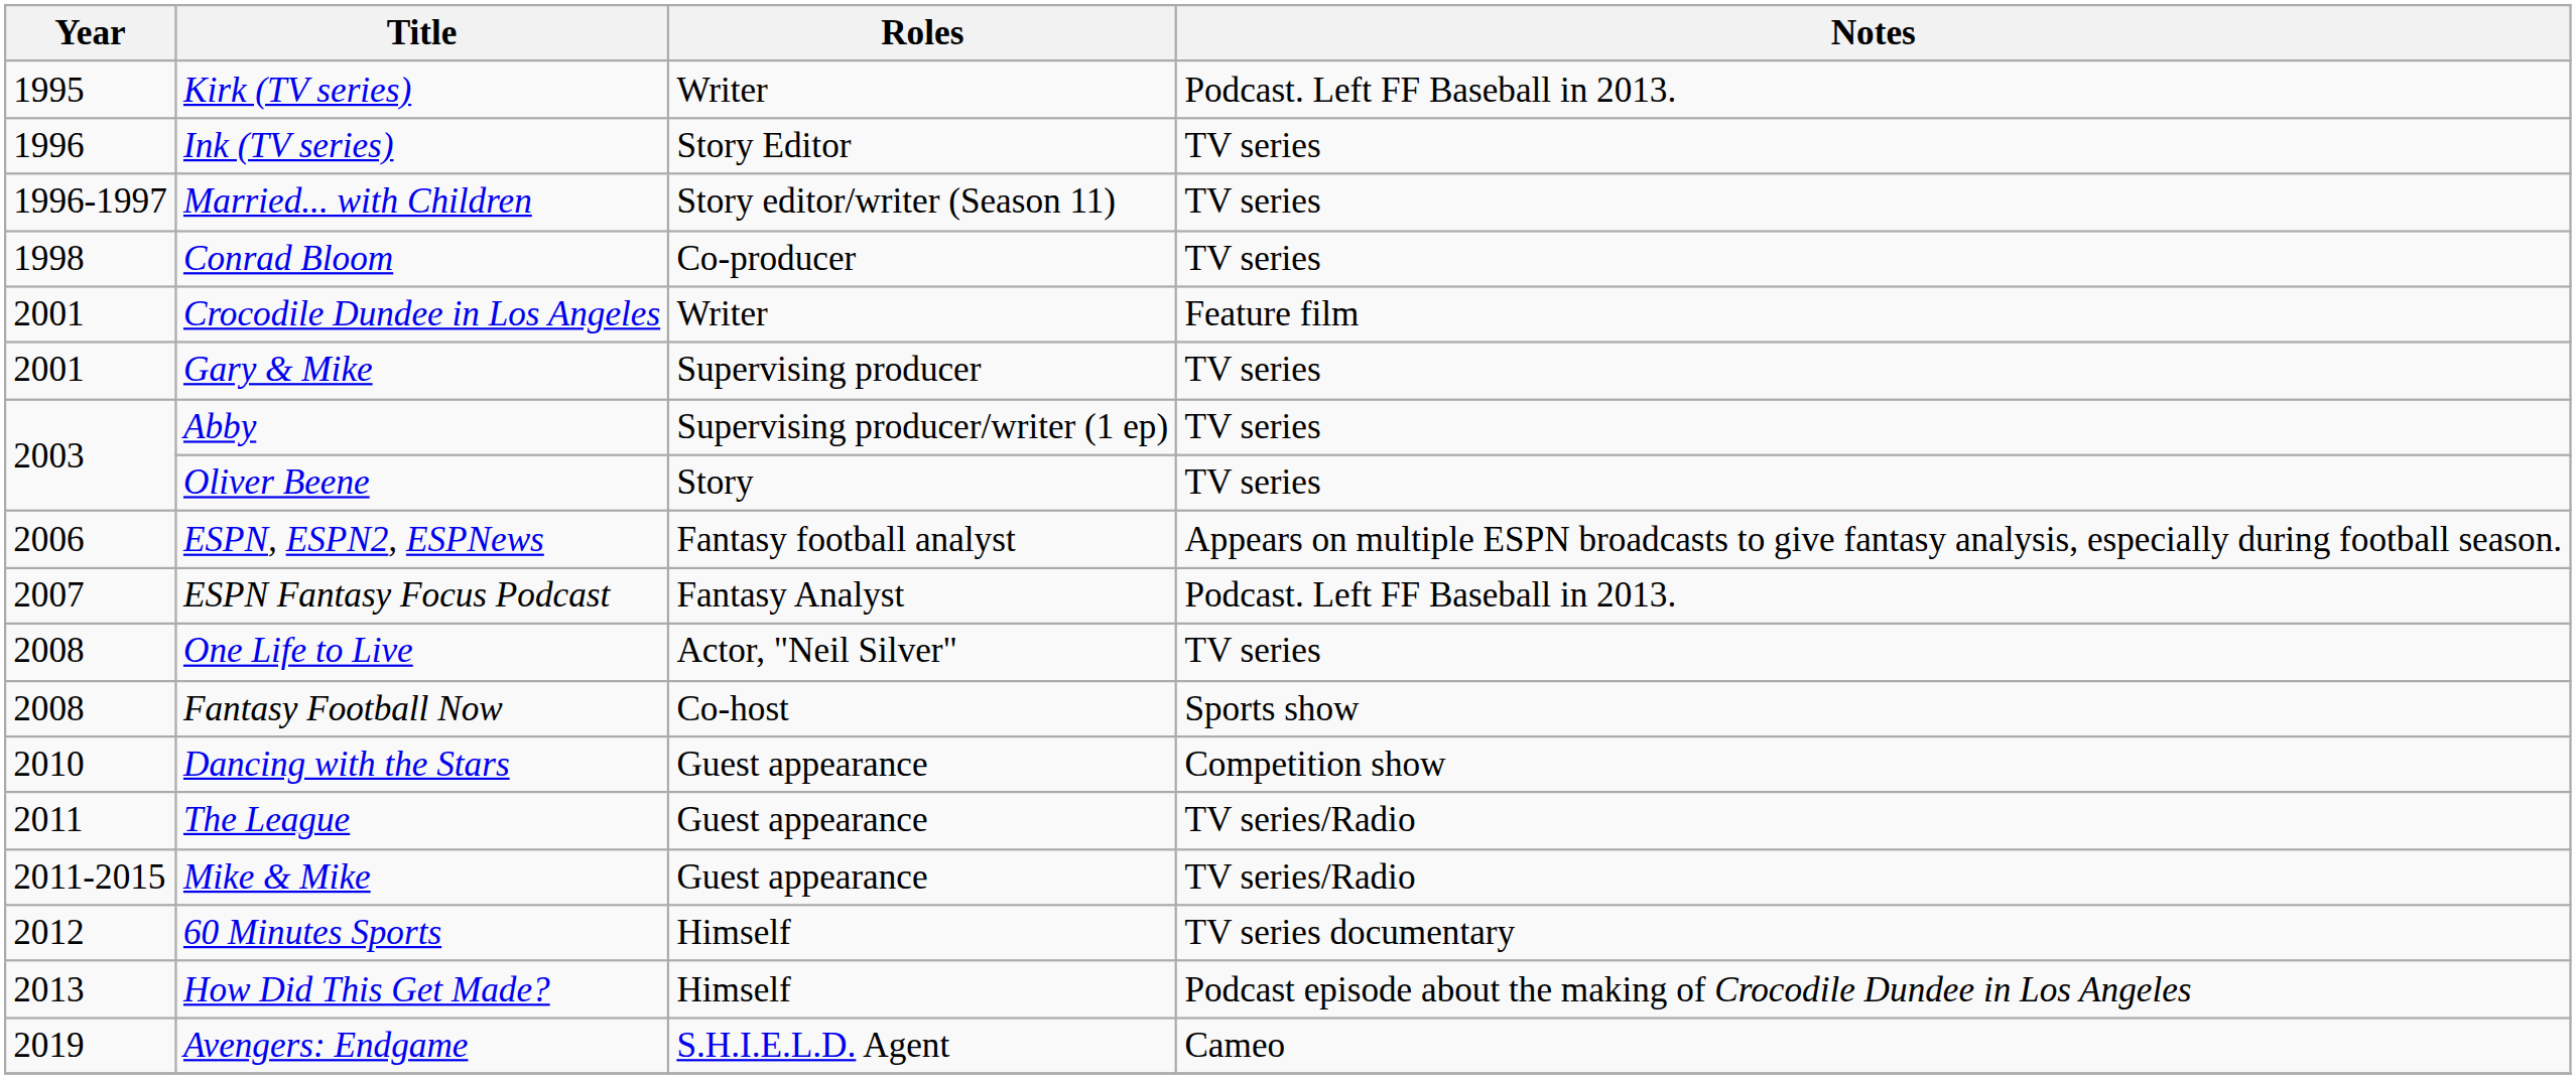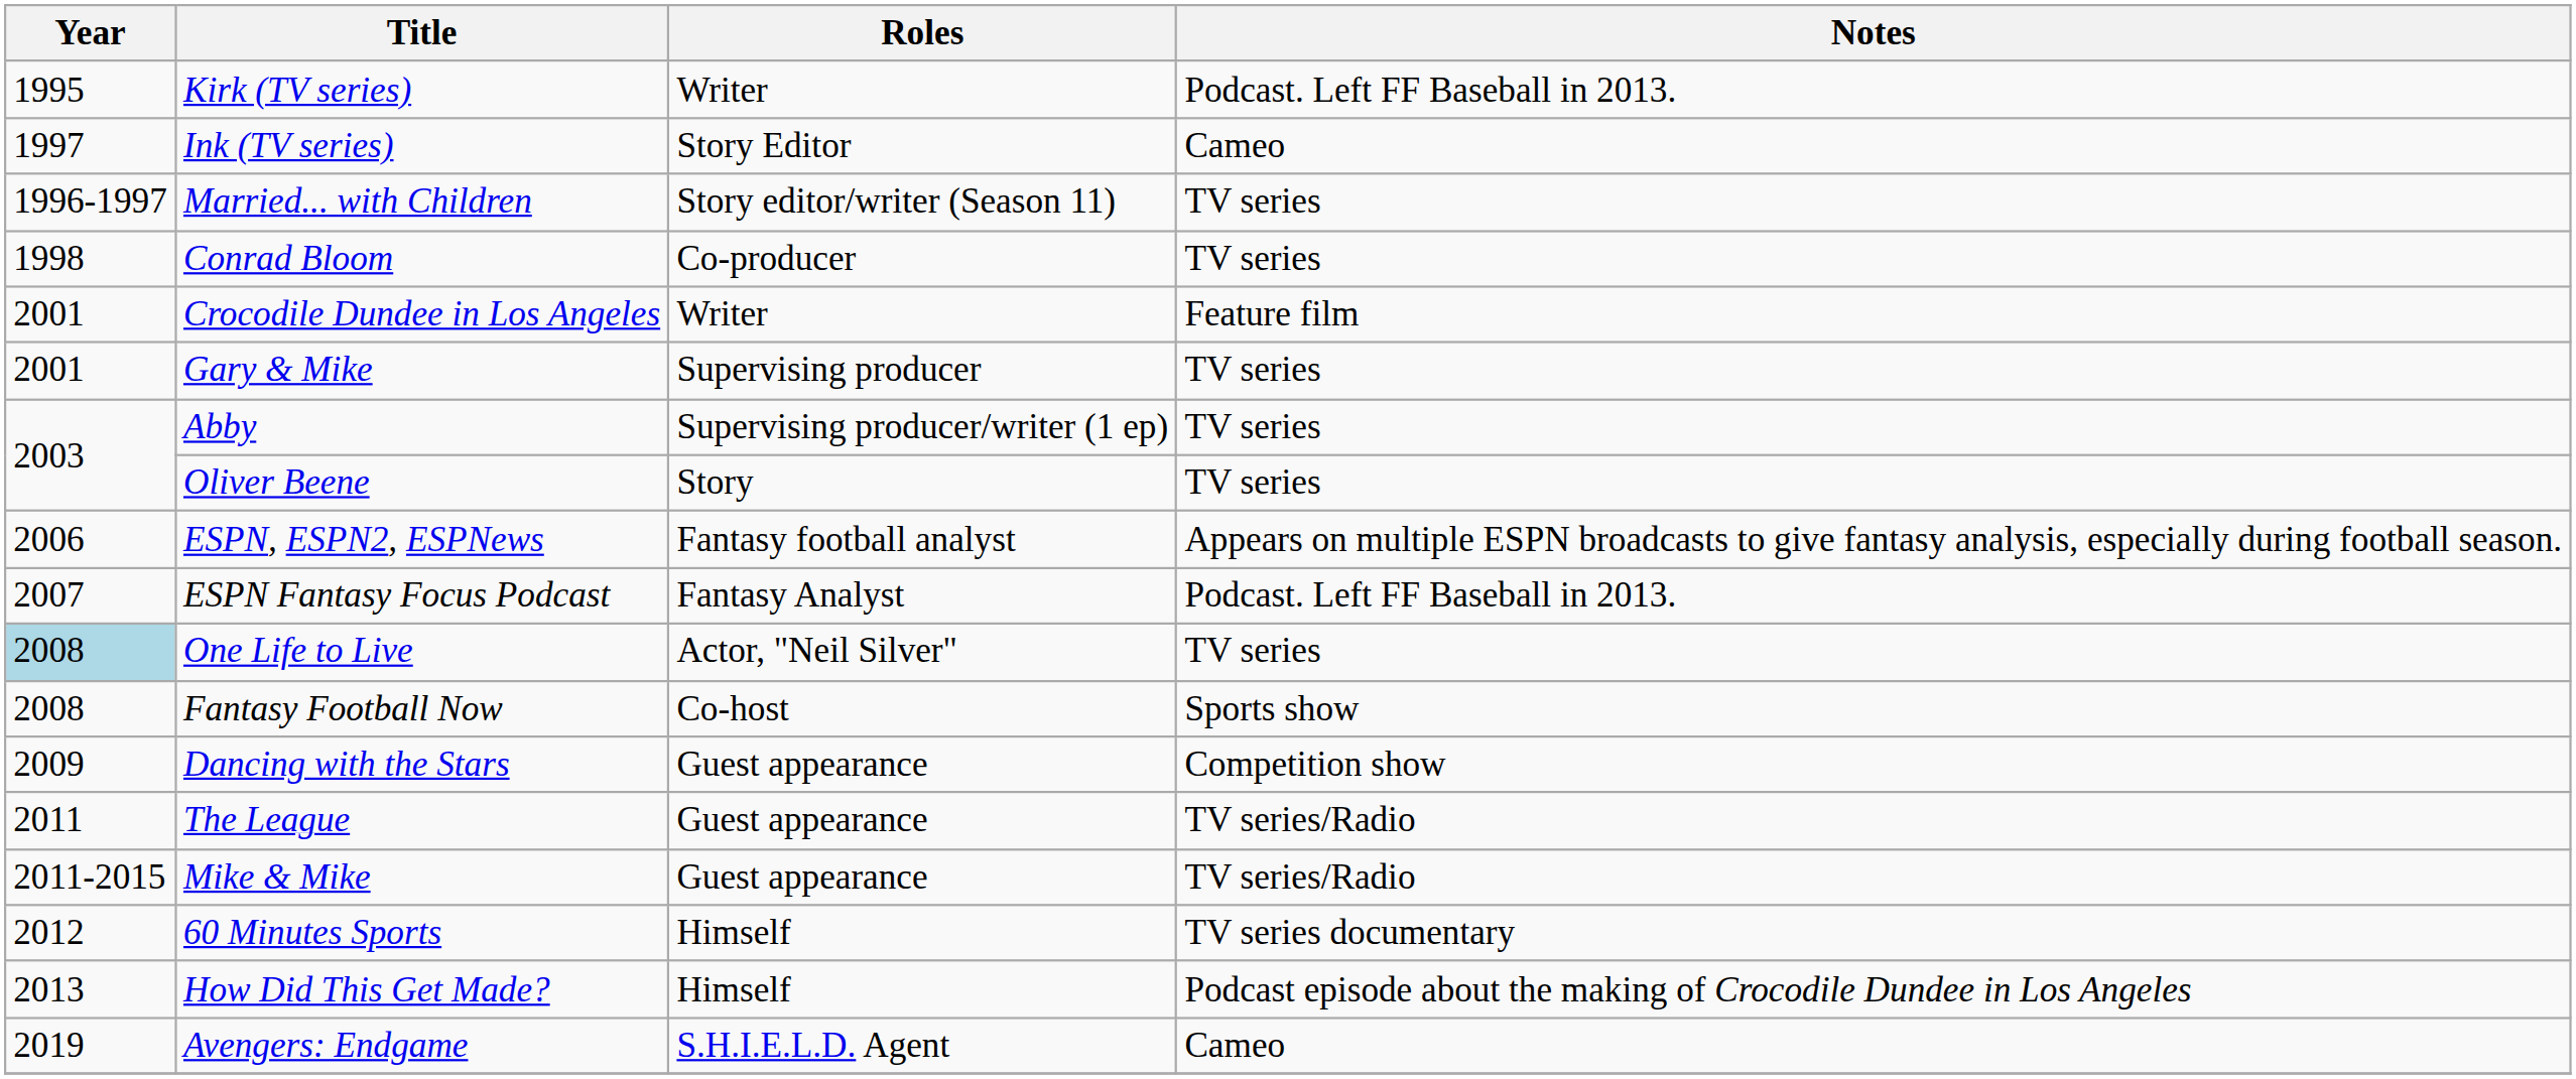Ink (TV series) | Year: 1996 -> 1997
Ink (TV series) | Notes: TV series -> Cameo
One Life to Live | Year: no background -> lightblue background
Dancing with the Stars | Year: 2010 -> 2009
